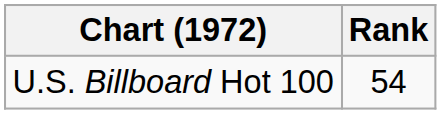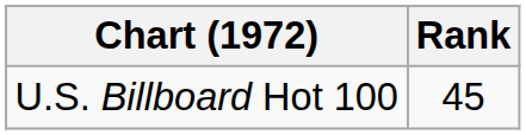U.S. Billboard Hot 100 | Rank: 54 -> 45
